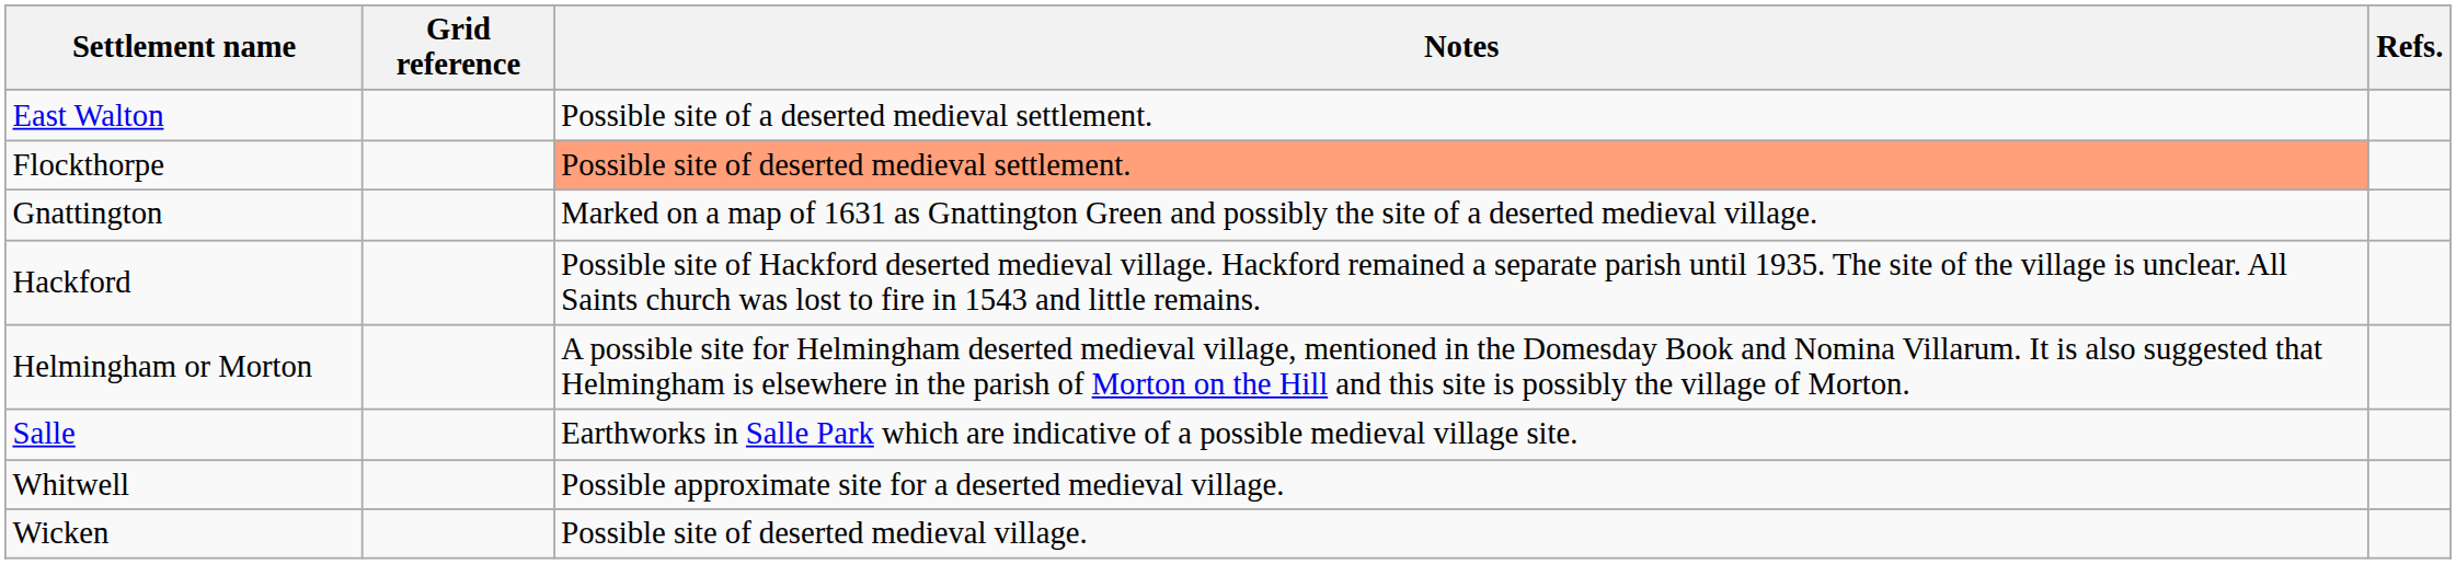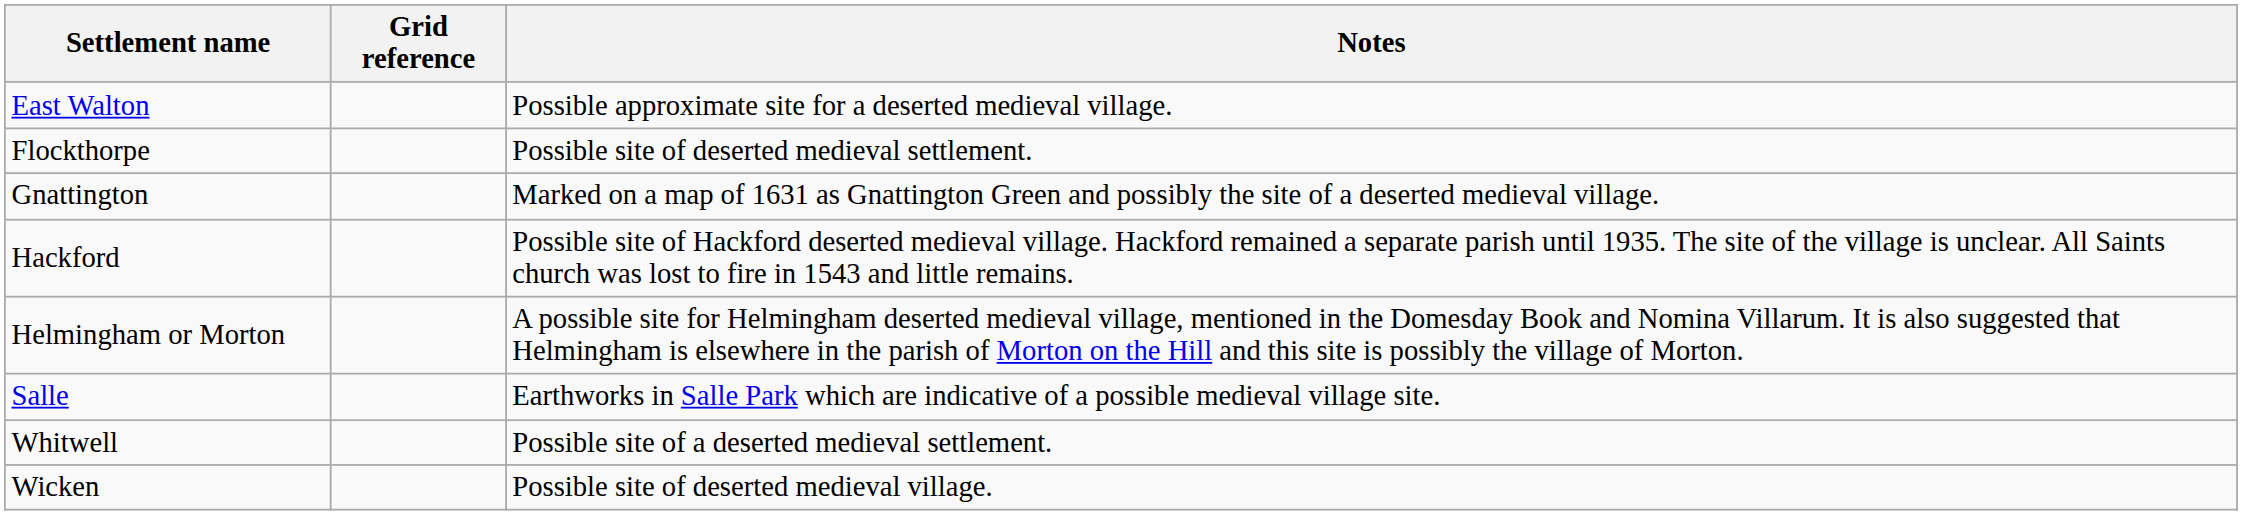- column: Refs.
East Walton | Notes: Possible site of a deserted medieval settlement. -> Possible approximate site for a deserted medieval village.
Flockthorpe | Notes: lightsalmon background -> no background
Whitwell | Notes: Possible approximate site for a deserted medieval village. -> Possible site of a deserted medieval settlement.
